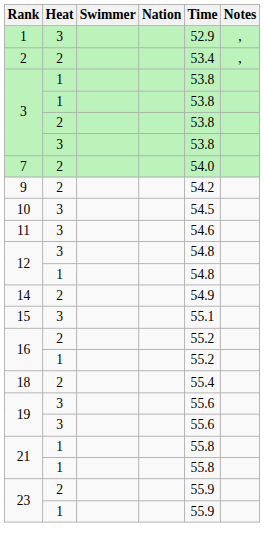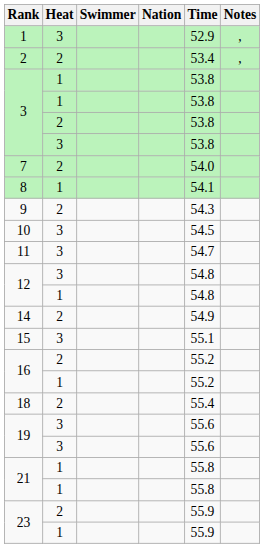+ row: 8 | 1 | 54.1
9 | Time: 54.2 -> 54.3
11 | Time: 54.6 -> 54.7
